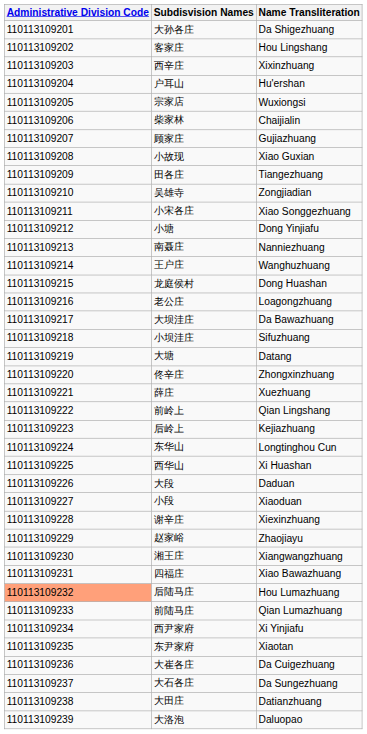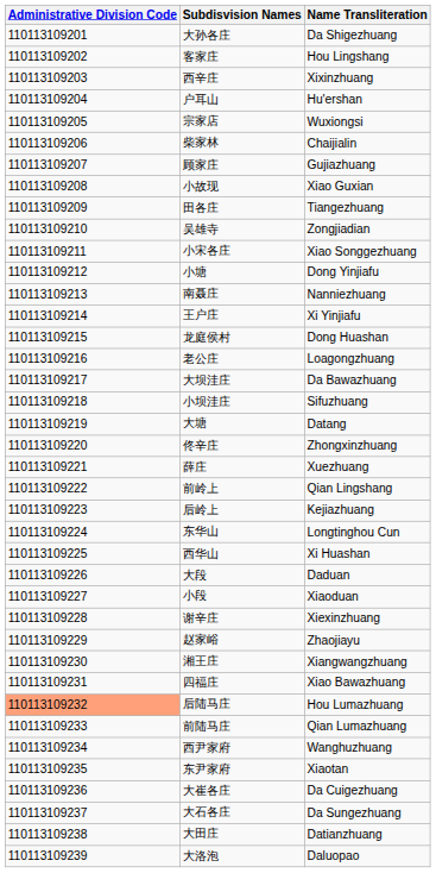王户庄 | Name Transliteration: Wanghuzhuang -> Xi Yinjiafu
西尹家府 | Name Transliteration: Xi Yinjiafu -> Wanghuzhuang
